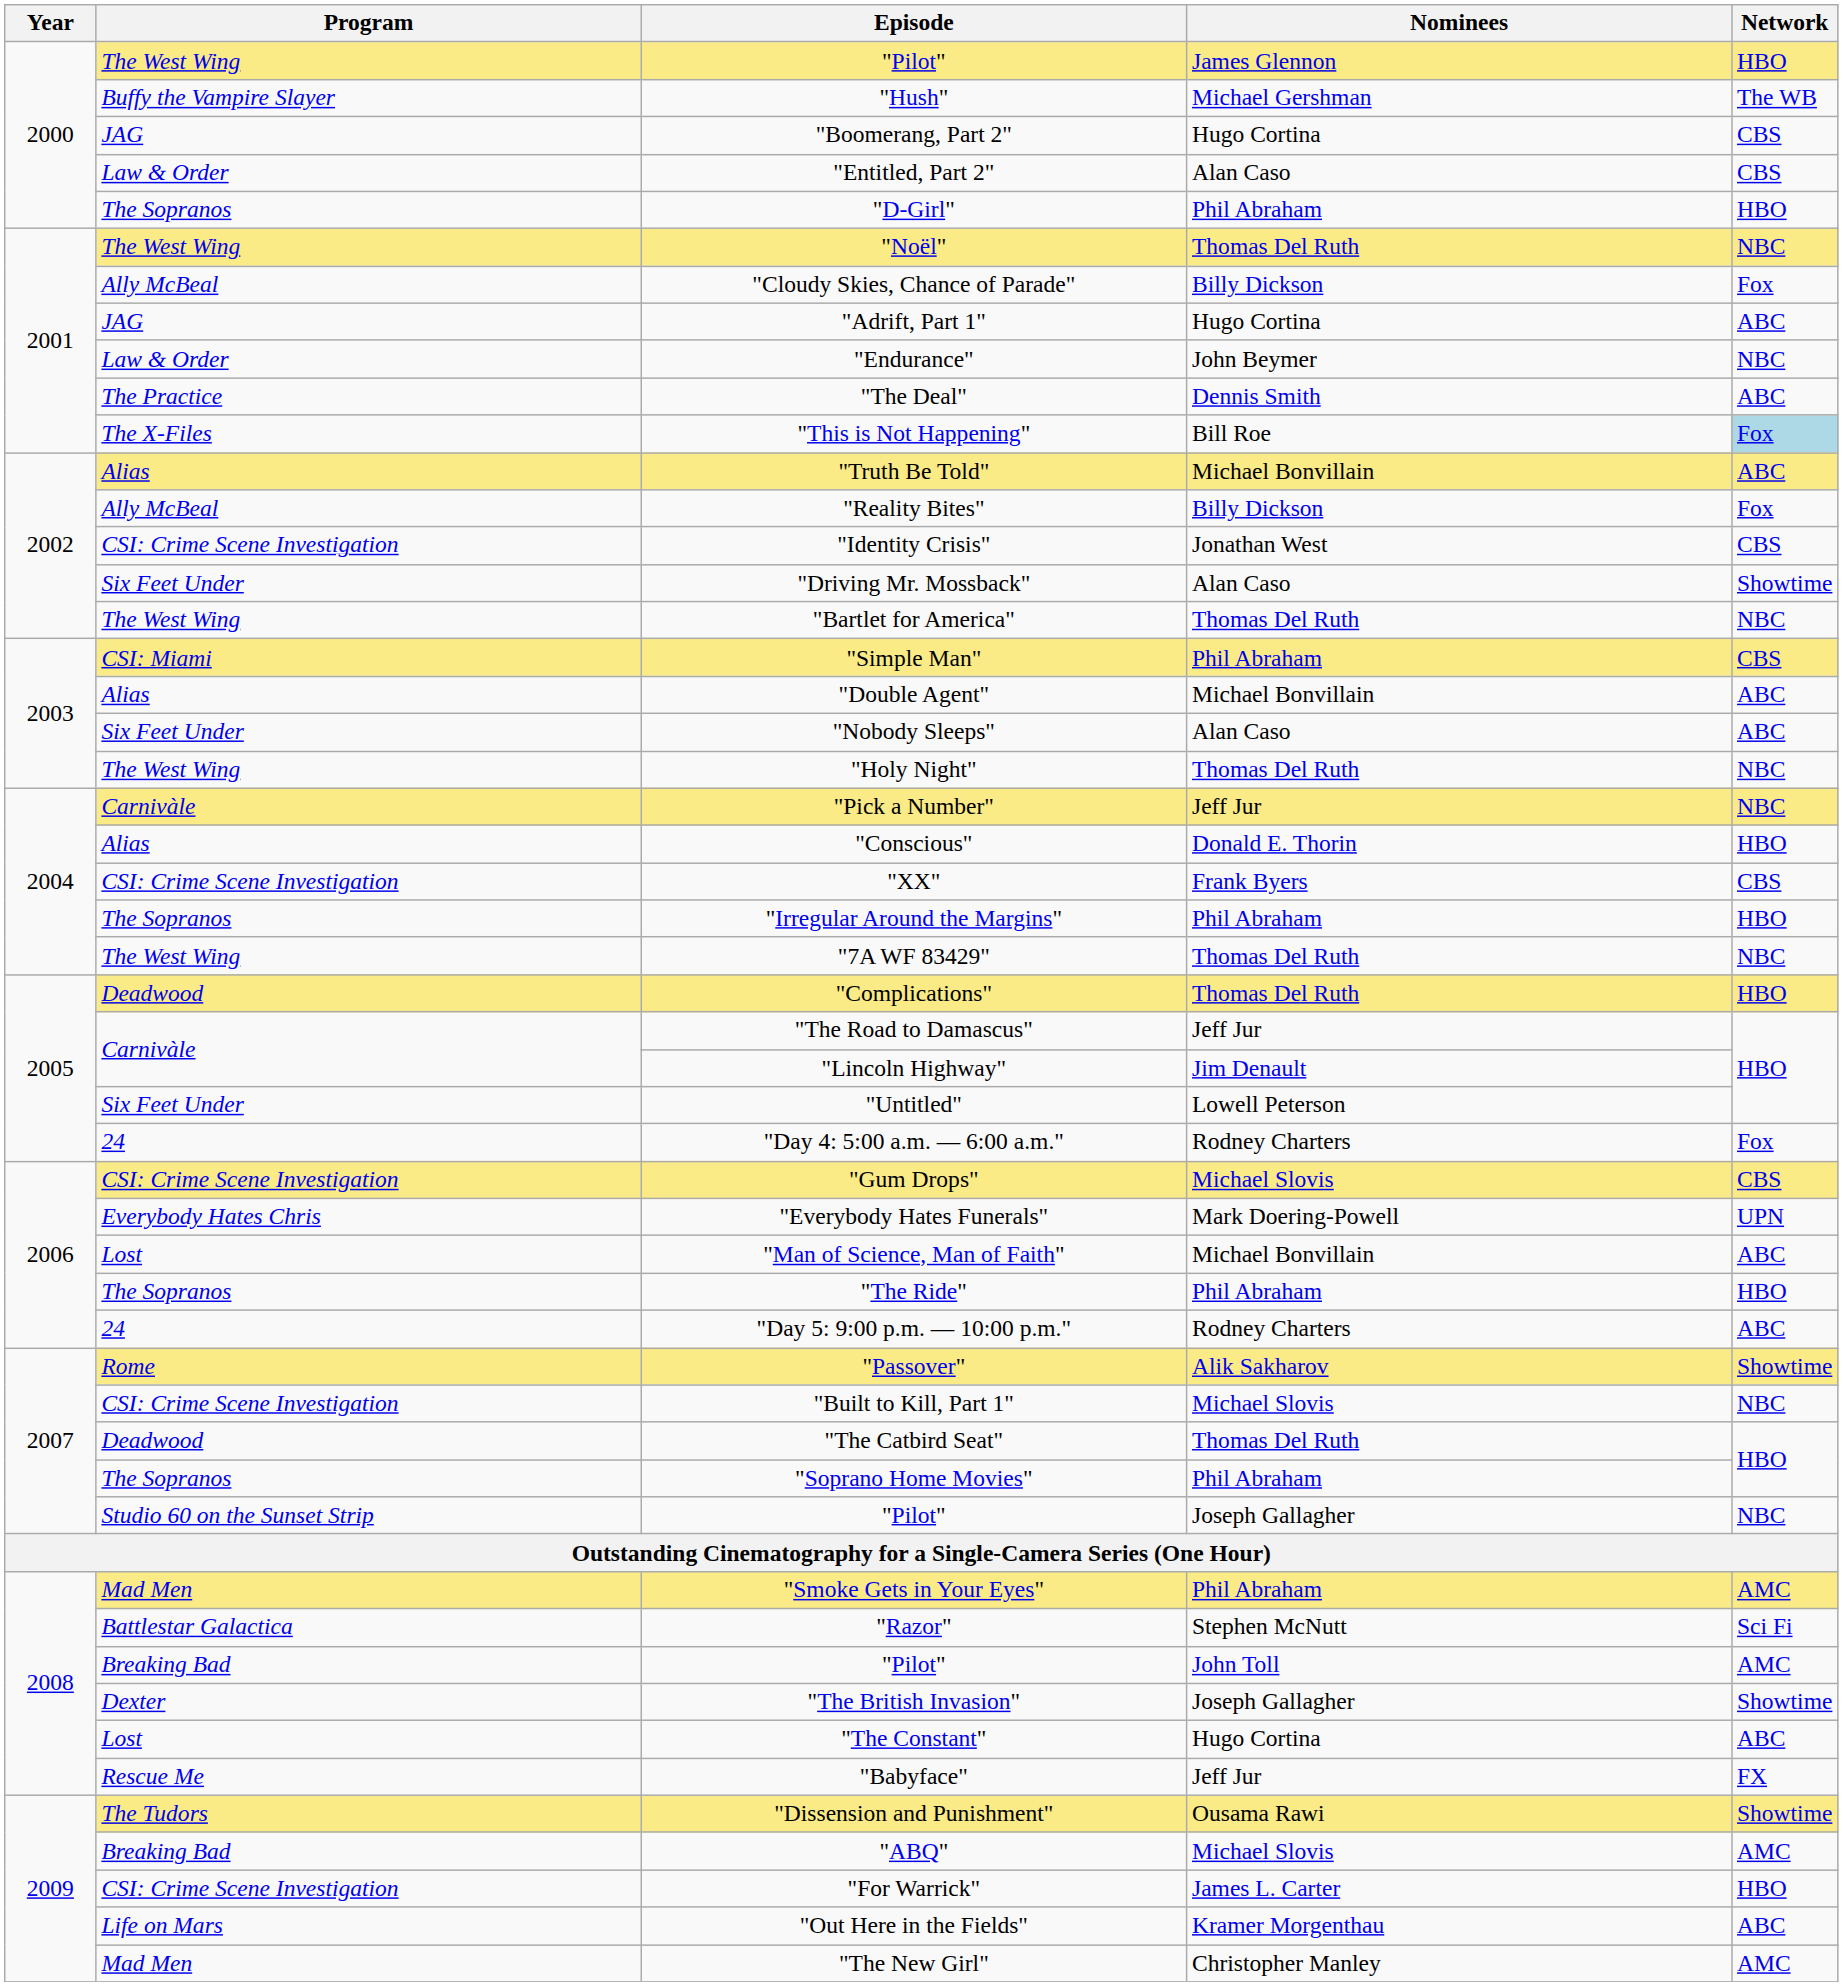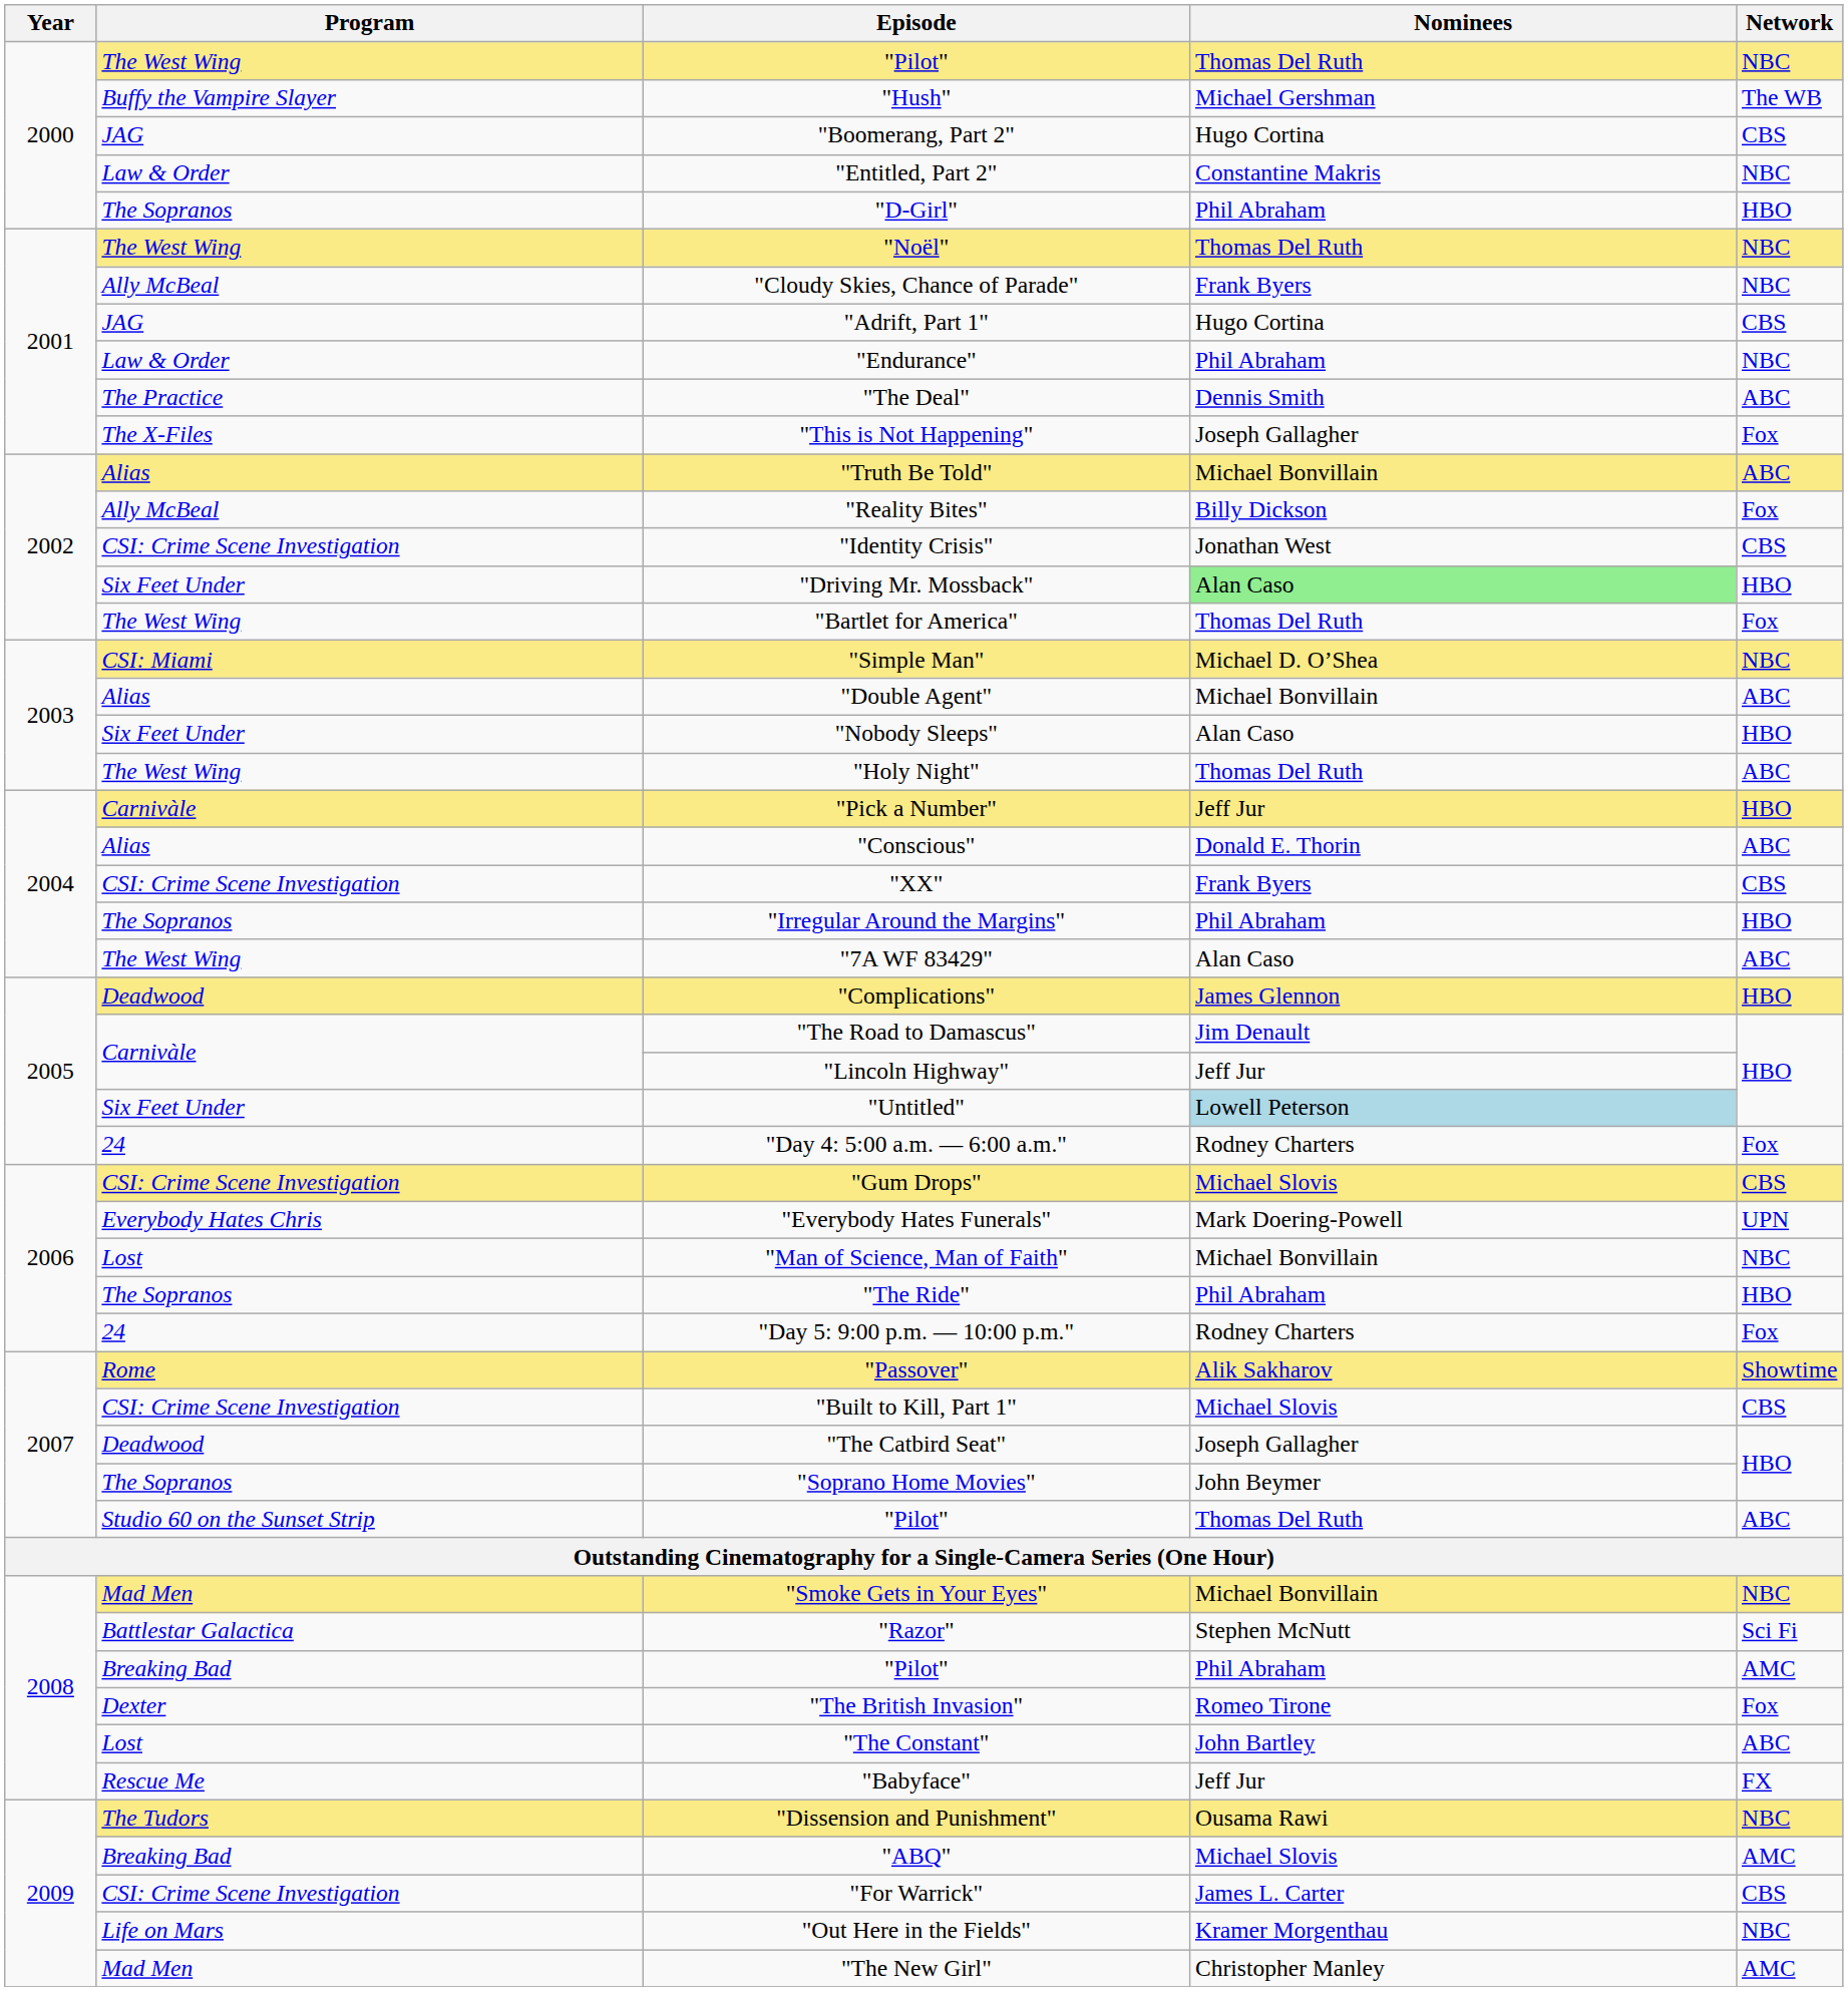The West Wing / "Pilot" | Nominees: James Glennon -> Thomas Del Ruth
The West Wing / "Pilot" | Network: HBO -> NBC
"Entitled, Part 2" | Nominees: Alan Caso -> Constantine Makris
"Entitled, Part 2" | Network: CBS -> NBC
"Cloudy Skies, Chance of Parade" | Nominees: Billy Dickson -> Frank Byers
"Cloudy Skies, Chance of Parade" | Network: Fox -> NBC
"Adrift, Part 1" | Network: ABC -> CBS
"Endurance" | Nominees: John Beymer -> Phil Abraham
"This is Not Happening" | Nominees: Bill Roe -> Joseph Gallagher
"This is Not Happening" | Network: lightblue background -> no background
"Driving Mr. Mossback" | Nominees: no background -> lightgreen background
"Driving Mr. Mossback" | Network: Showtime -> HBO
"Bartlet for America" | Network: NBC -> Fox
"Simple Man" | Nominees: Phil Abraham -> Michael D. O’Shea
"Simple Man" | Network: CBS -> NBC
"Nobody Sleeps" | Network: ABC -> HBO
"Holy Night" | Network: NBC -> ABC
"Pick a Number" | Network: NBC -> HBO
"Conscious" | Network: HBO -> ABC
"7A WF 83429" | Nominees: Thomas Del Ruth -> Alan Caso
"7A WF 83429" | Network: NBC -> ABC
"Complications" | Nominees: Thomas Del Ruth -> James Glennon
"The Road to Damascus" | Nominees: Jeff Jur -> Jim Denault
"Lincoln Highway" | Nominees: Jim Denault -> Jeff Jur
"Untitled" | Nominees: no background -> lightblue background
"Man of Science, Man of Faith" | Network: ABC -> NBC
"Day 5: 9:00 p.m. — 10:00 p.m." | Network: ABC -> Fox
"Built to Kill, Part 1" | Network: NBC -> CBS
"The Catbird Seat" | Nominees: Thomas Del Ruth -> Joseph Gallagher
"Soprano Home Movies" | Nominees: Phil Abraham -> John Beymer
Studio 60 on the Sunset Strip / "Pilot" | Nominees: Joseph Gallagher -> Thomas Del Ruth
Studio 60 on the Sunset Strip / "Pilot" | Network: NBC -> ABC
"Smoke Gets in Your Eyes" | Nominees: Phil Abraham -> Michael Bonvillain
"Smoke Gets in Your Eyes" | Network: AMC -> NBC
Breaking Bad / "Pilot" | Nominees: John Toll -> Phil Abraham
"The British Invasion" | Nominees: Joseph Gallagher -> Romeo Tirone
"The British Invasion" | Network: Showtime -> Fox
"The Constant" | Nominees: Hugo Cortina -> John Bartley
"Dissension and Punishment" | Network: Showtime -> NBC
"For Warrick" | Network: HBO -> CBS
"Out Here in the Fields" | Network: ABC -> NBC
